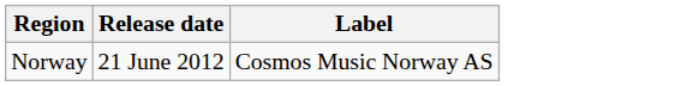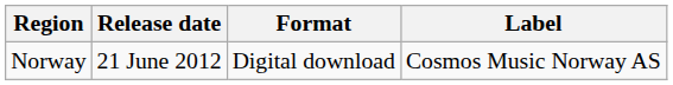+ column: Format | Digital download
